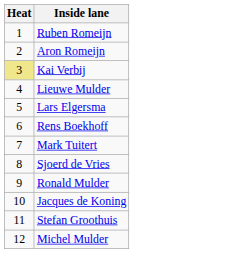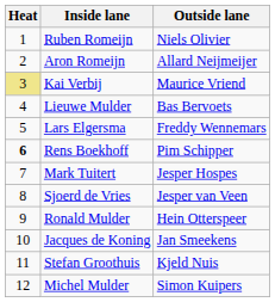+ column: Outside lane | Niels Olivier | Allard Neijmeijer | Maurice Vriend | Bas Bervoets | Freddy Wennemars | Pim Schipper | Jesper Hospes | Jesper van Veen | Hein Otterspeer | Jan Smeekens | Kjeld Nuis | Simon Kuipers
Rens Boekhoff | Heat: normal -> bold
